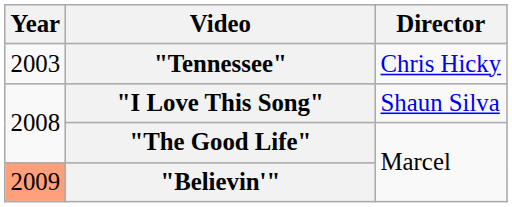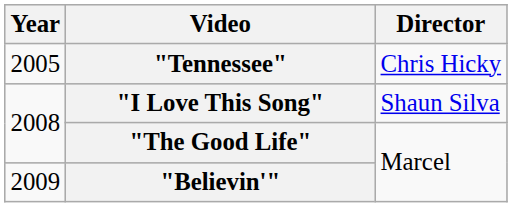"Tennessee" | Year: 2003 -> 2005
"Believin'" | Year: lightsalmon background -> no background
